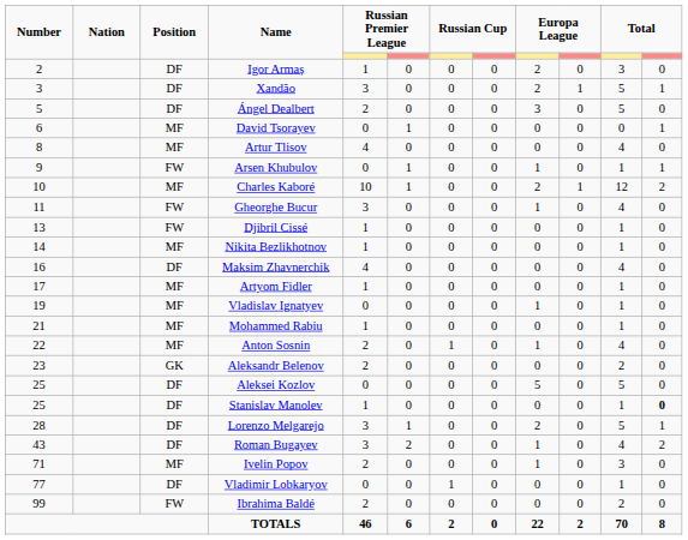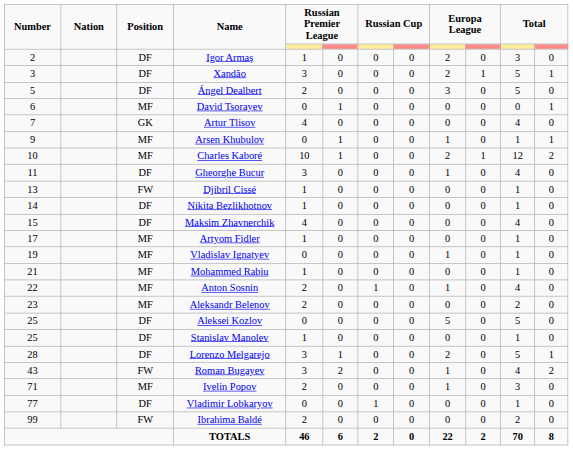Artur Tlisov | Number: 8 -> 7
Artur Tlisov | Position: MF -> GK
Arsen Khubulov | Position: FW -> MF
Gheorghe Bucur | Position: FW -> DF
Nikita Bezlikhotnov | Position: MF -> DF
Maksim Zhavnerchik | Number: 16 -> 15
Aleksandr Belenov | Position: GK -> MF
Stanislav Manolev | column 12: bold -> normal
Roman Bugayev | Position: DF -> FW
